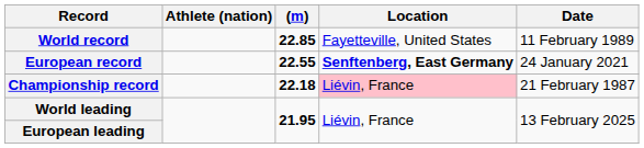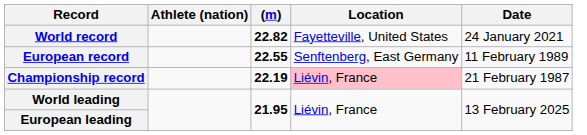World record | (m): 22.85 -> 22.82
World record | Date: 11 February 1989 -> 24 January 2021
European record | Location: bold -> normal
European record | Date: 24 January 2021 -> 11 February 1989
Championship record | (m): 22.18 -> 22.19
